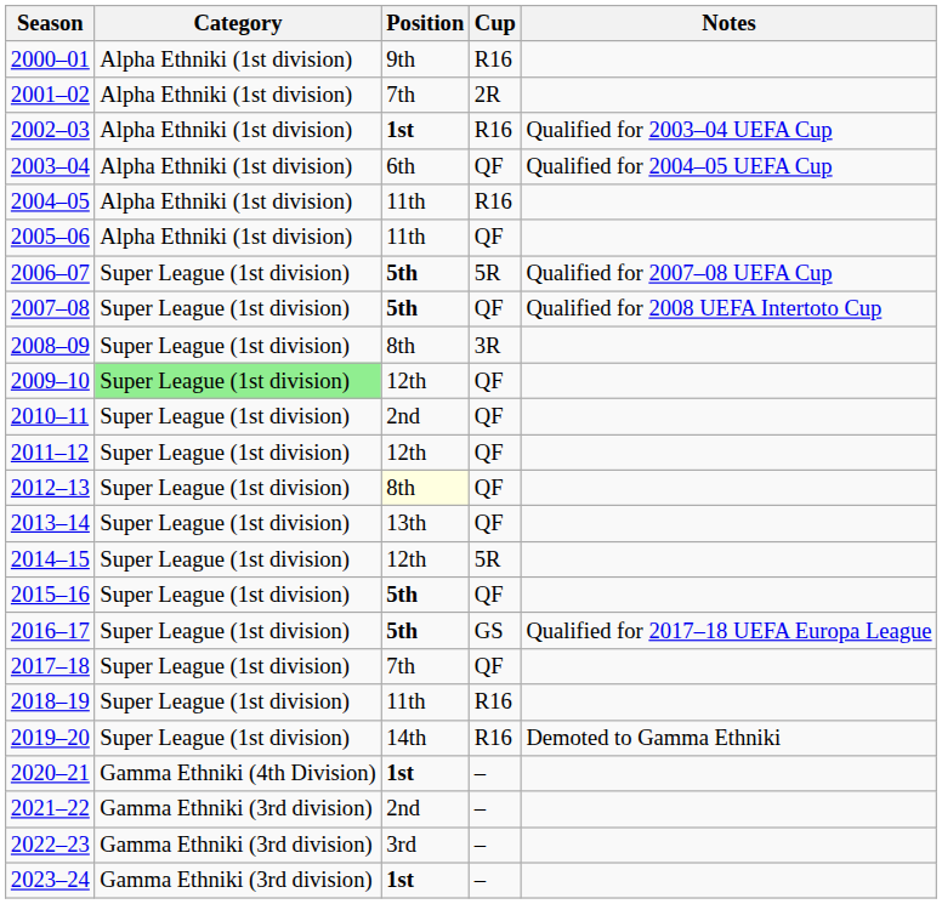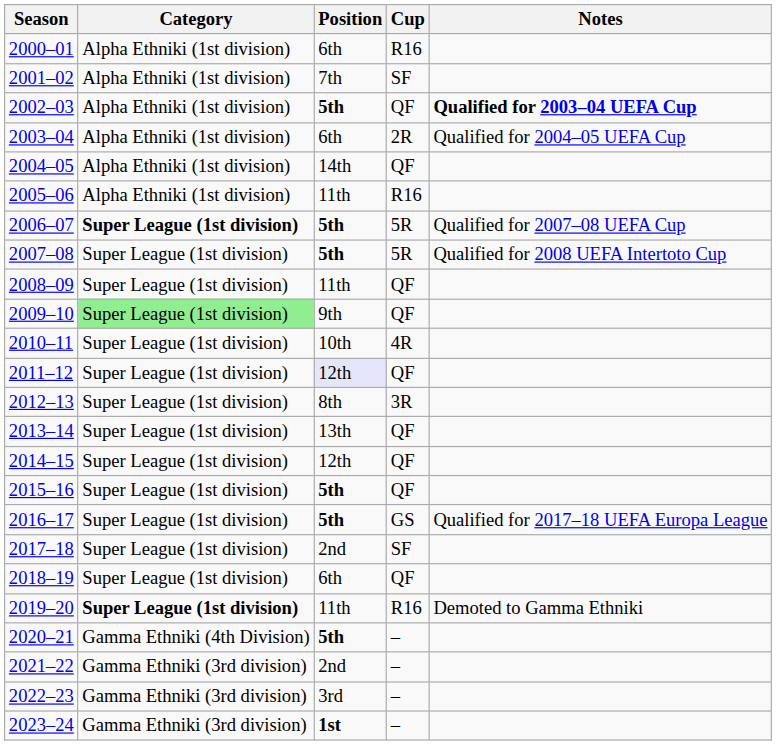2000–01 | Position: 9th -> 6th
2001–02 | Cup: 2R -> SF
2002–03 | Position: 1st -> 5th
2002–03 | Cup: R16 -> QF
2002–03 | Notes: normal -> bold
2003–04 | Cup: QF -> 2R
2004–05 | Position: 11th -> 14th
2004–05 | Cup: R16 -> QF
2005–06 | Cup: QF -> R16
2006–07 | Category: normal -> bold
2007–08 | Cup: QF -> 5R
2008–09 | Position: 8th -> 11th
2008–09 | Cup: 3R -> QF
2009–10 | Position: 12th -> 9th
2010–11 | Position: 2nd -> 10th
2010–11 | Cup: QF -> 4R
2011–12 | Position: no background -> lavender background
2012–13 | Position: lightyellow background -> no background
2012–13 | Cup: QF -> 3R
2014–15 | Cup: 5R -> QF
2017–18 | Position: 7th -> 2nd
2017–18 | Cup: QF -> SF
2018–19 | Position: 11th -> 6th
2018–19 | Cup: R16 -> QF
2019–20 | Category: normal -> bold
2019–20 | Position: 14th -> 11th
2020–21 | Position: 1st -> 5th
